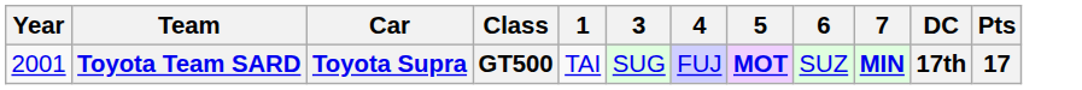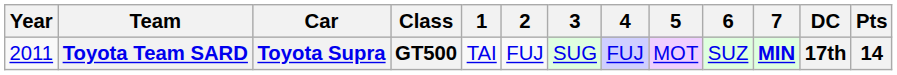+ column: 2 | FUJ
Toyota Team SARD | Year: 2001 -> 2011
Toyota Team SARD | 5: bold -> normal
Toyota Team SARD | Pts: 17 -> 14
